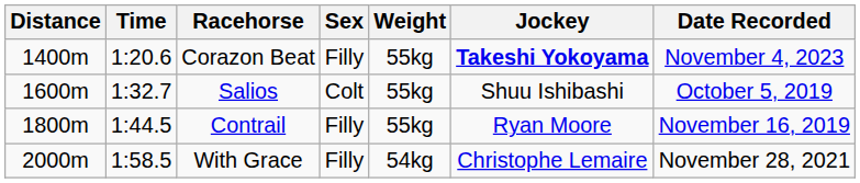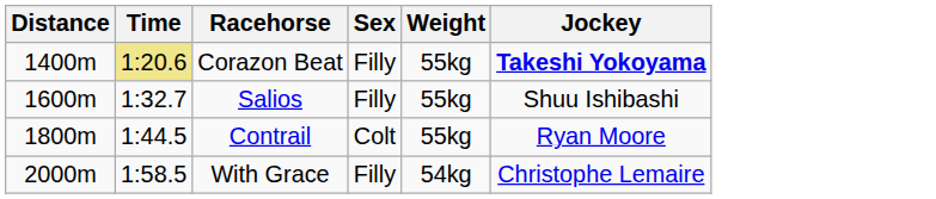- column: Date Recorded | November 4, 2023 | October 5, 2019 | November 16, 2019 | November 28, 2021
Corazon Beat | Time: no background -> khaki background
Salios | Sex: Colt -> Filly
Contrail | Sex: Filly -> Colt
